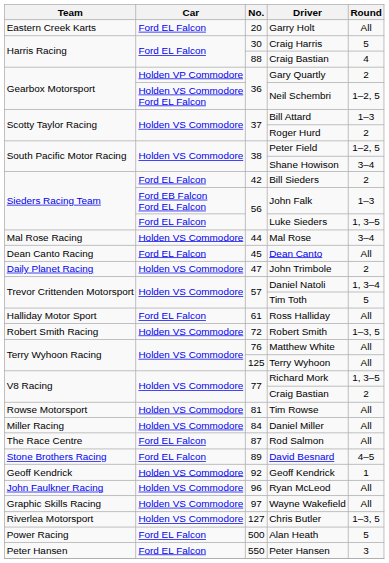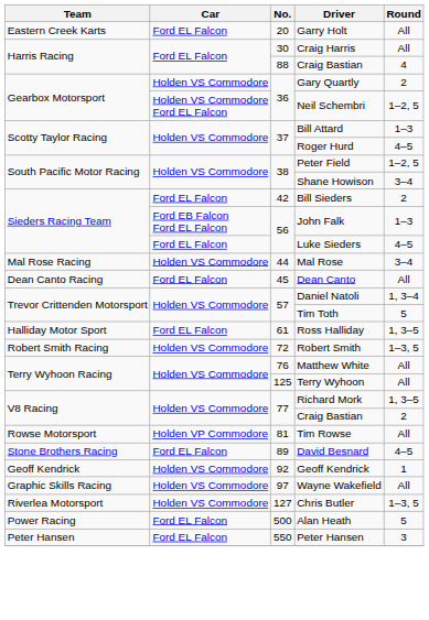Craig Harris | Round: 5 -> All
Gary Quartly | Car: Holden VP Commodore -> Holden VS Commodore
Roger Hurd | Round: 2 -> 4–5
Luke Sieders | Round: 1, 3–5 -> 4–5
- row: Daily Planet Racing | Holden VS Commodore | 47 | John Trimbole | 2
Ross Halliday | Round: All -> 1, 3–5
Tim Rowse | Car: Holden VS Commodore -> Holden VP Commodore
- row: Miller Racing | Holden VS Commodore | 84 | Daniel Miller | All
- row: The Race Centre | Ford EL Falcon | 87 | Rod Salmon | All
- row: John Faulkner Racing | Holden VS Commodore | 96 | Ryan McLeod | All
